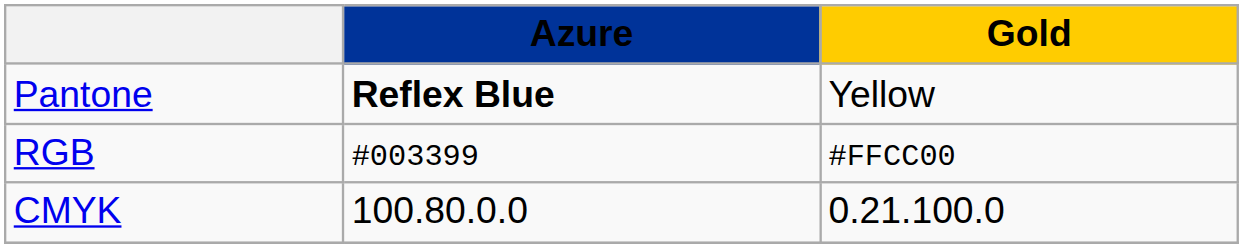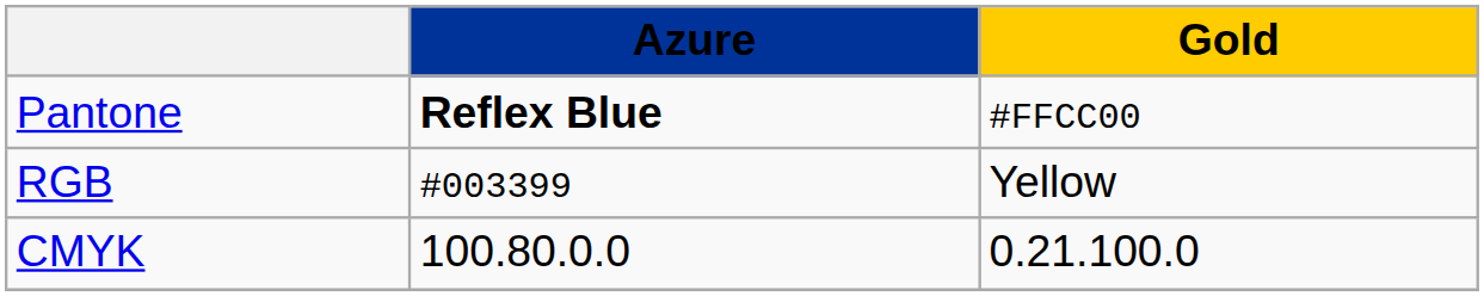Pantone | Gold: Yellow -> #FFCC00
RGB | Gold: #FFCC00 -> Yellow
